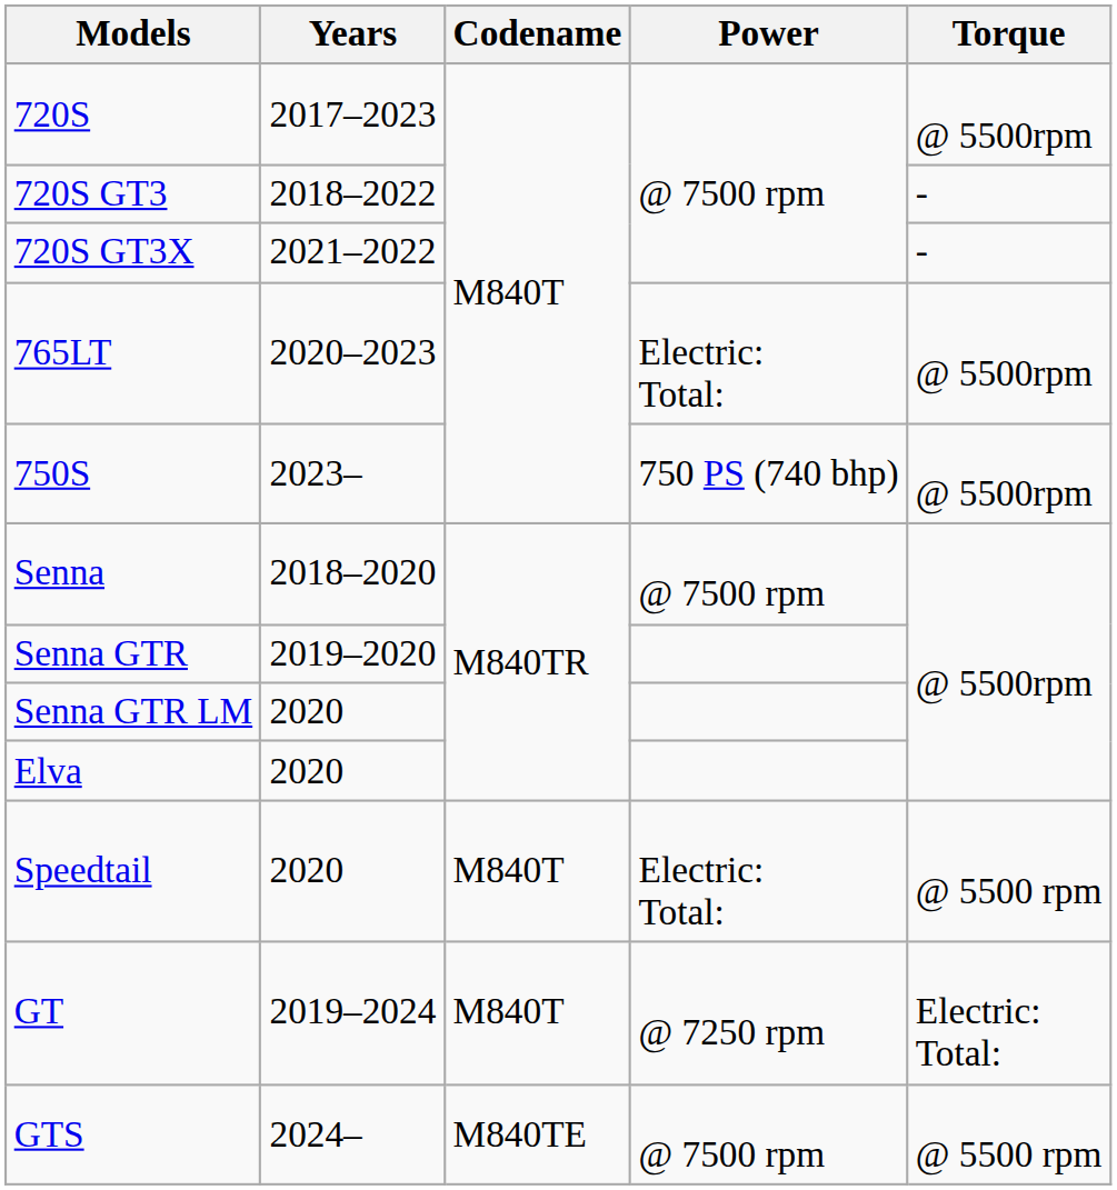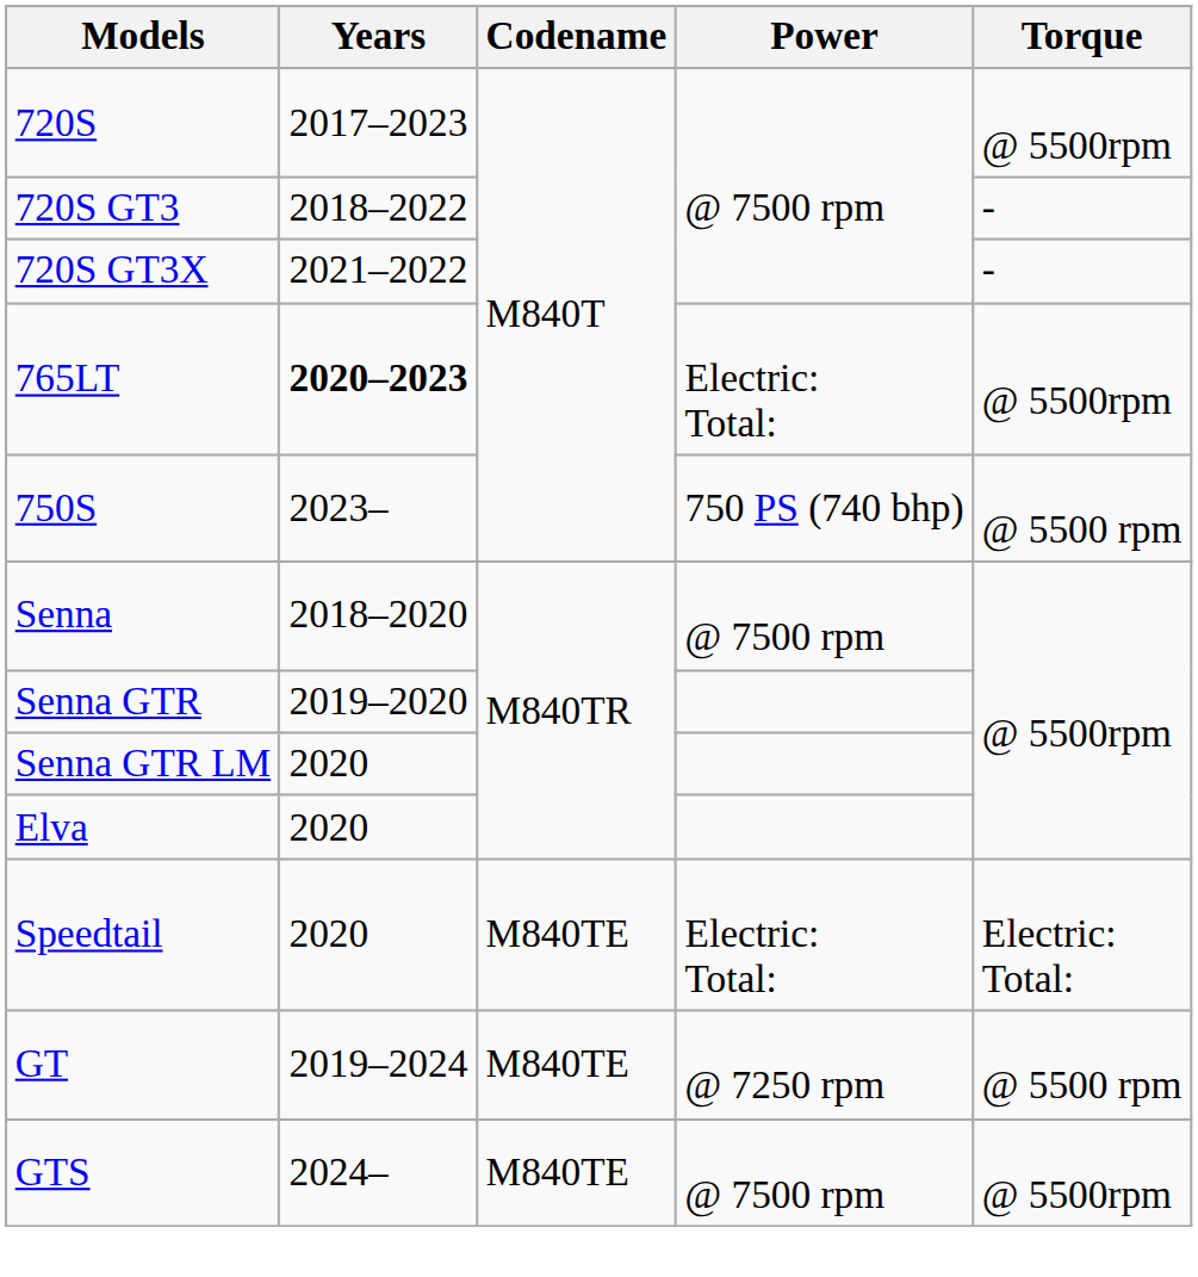765LT | Years: normal -> bold
750S | Torque: @ 5500rpm -> @ 5500 rpm
Speedtail | Codename: M840T -> M840TE
Speedtail | Torque: @ 5500 rpm -> Electric: Total:
GT | Codename: M840T -> M840TE
GT | Torque: Electric: Total: -> @ 5500 rpm
GTS | Torque: @ 5500 rpm -> @ 5500rpm
